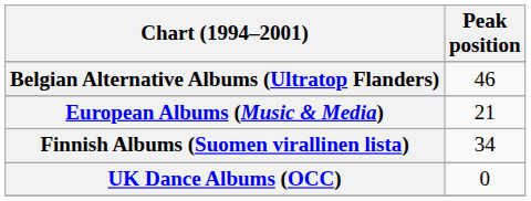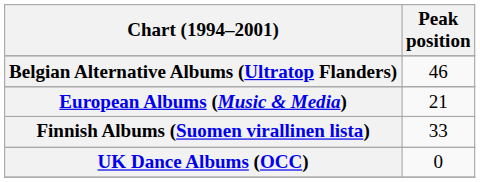Finnish Albums (Suomen virallinen lista) | Peak position: 34 -> 33
